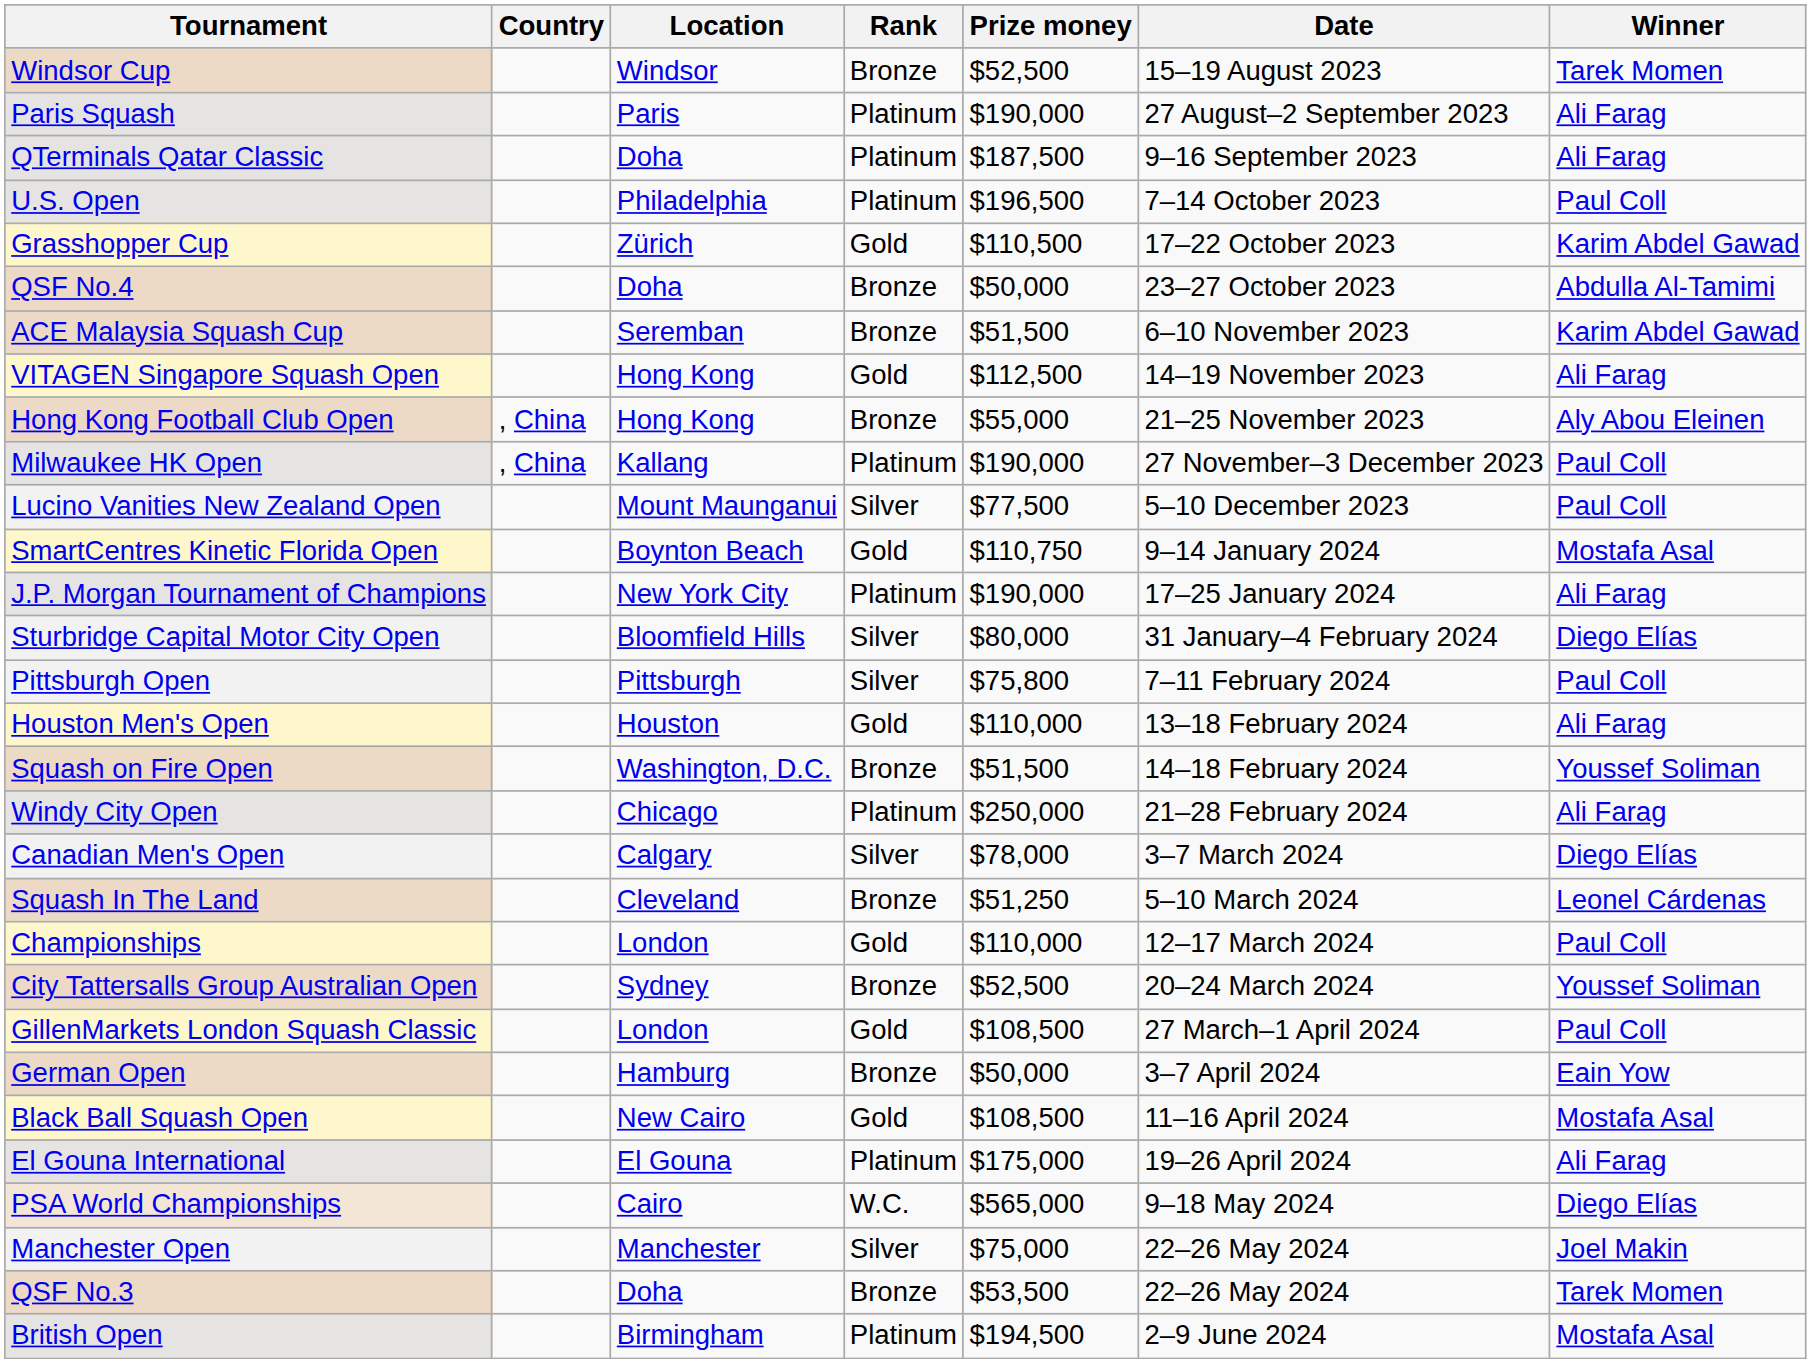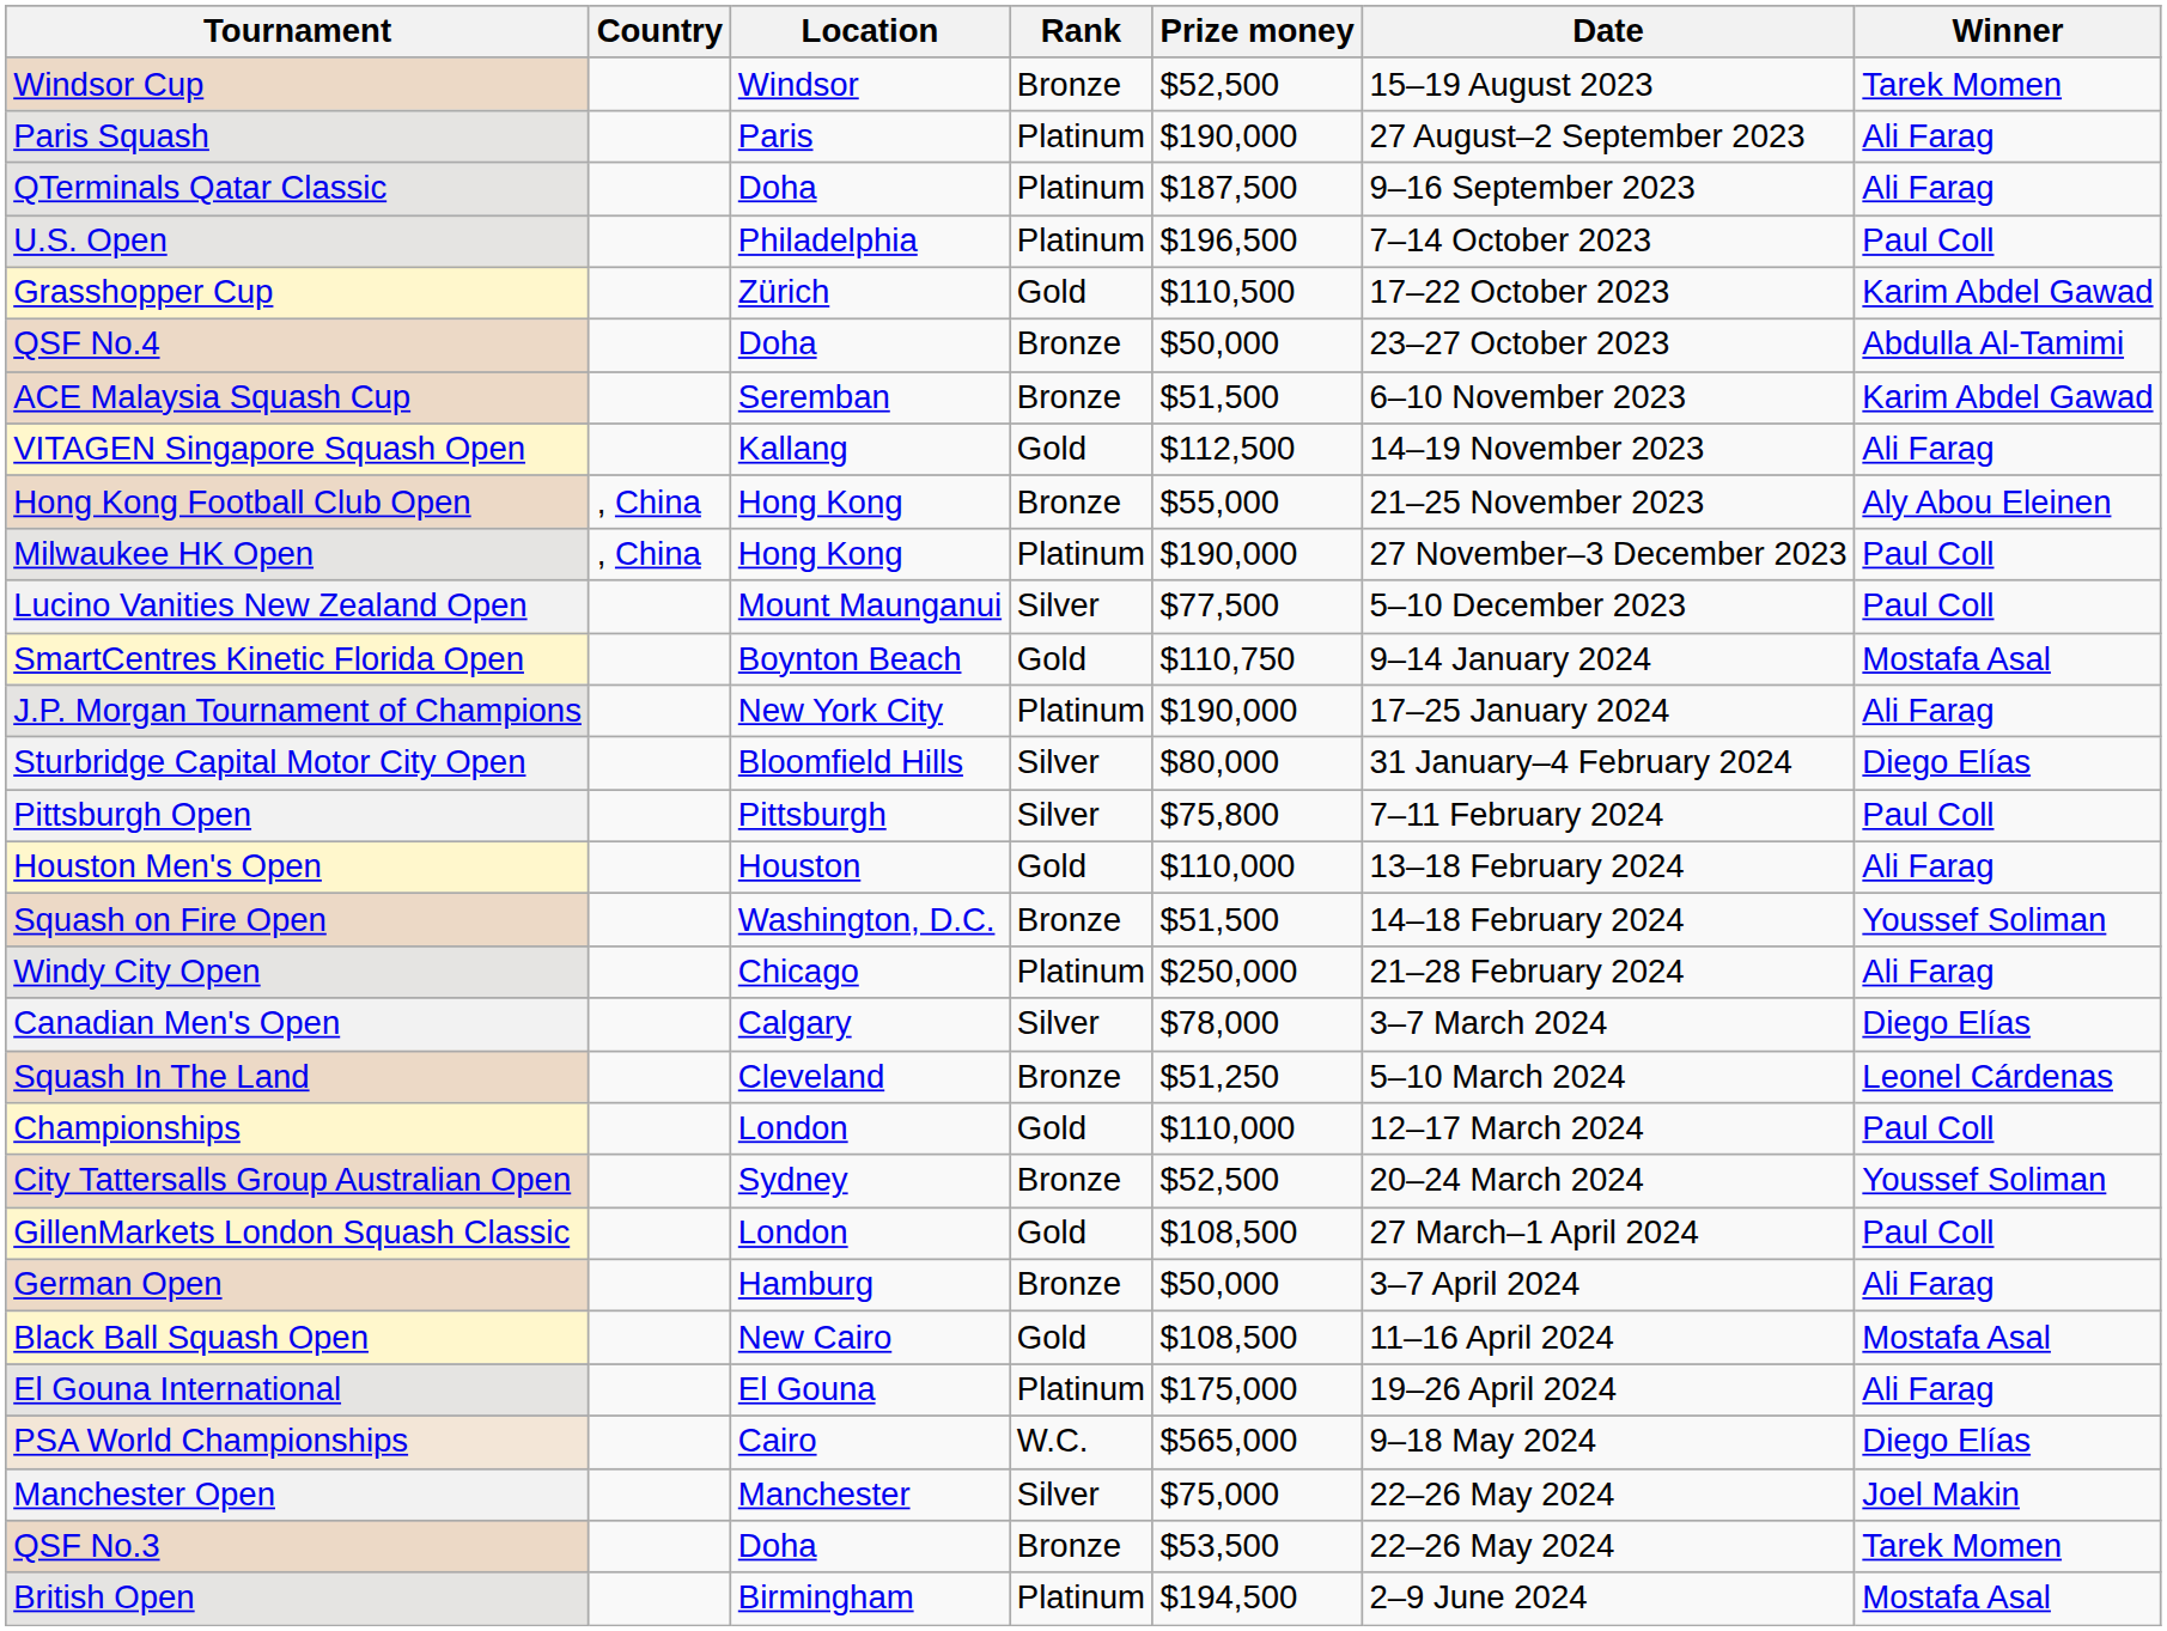VITAGEN Singapore Squash Open | Location: Hong Kong -> Kallang
Milwaukee HK Open | Location: Kallang -> Hong Kong
German Open | Winner: Eain Yow -> Ali Farag
